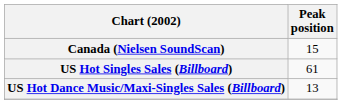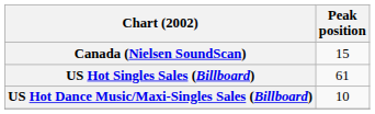US Hot Dance Music/Maxi-Singles Sales (Billboard) | Peak position: 13 -> 10
